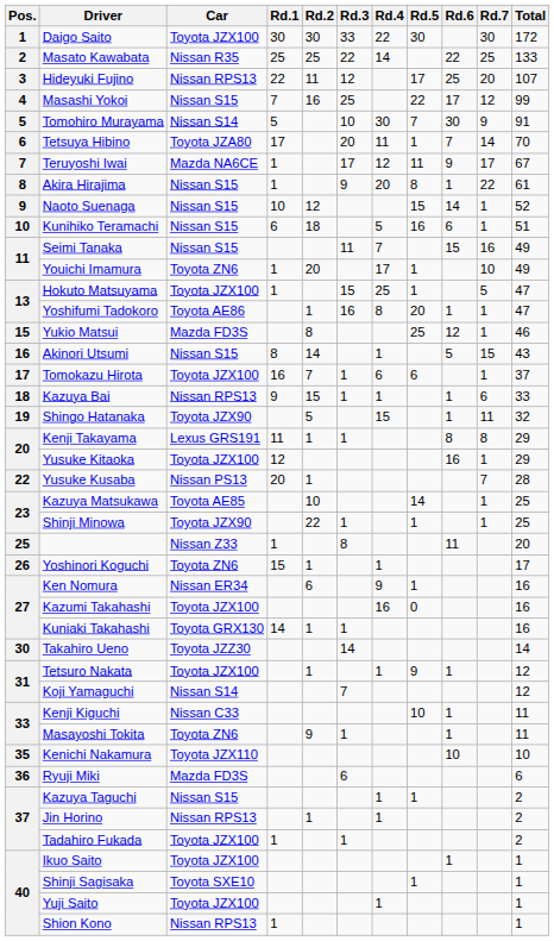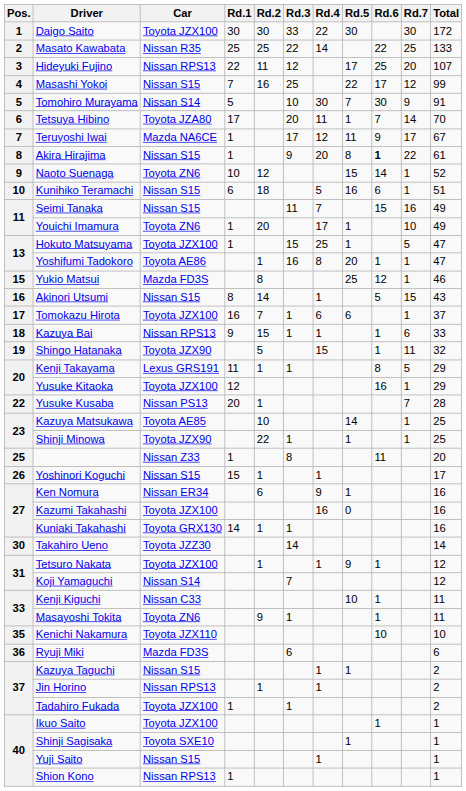Akira Hirajima | Rd.6: normal -> bold
Naoto Suenaga | Car: Nissan S15 -> Toyota ZN6
Kenji Takayama | Rd.7: 8 -> 5
Yoshinori Koguchi | Car: Toyota ZN6 -> Nissan S15
Yuji Saito | Car: Toyota JZX100 -> Nissan S15
